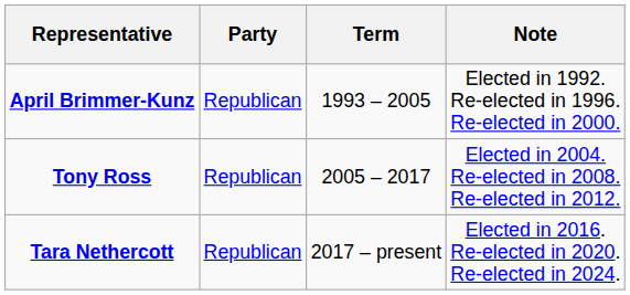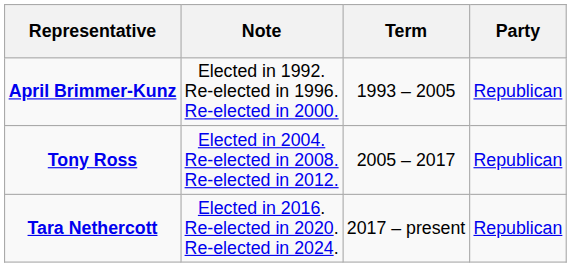columns swapped: Party <-> Note
